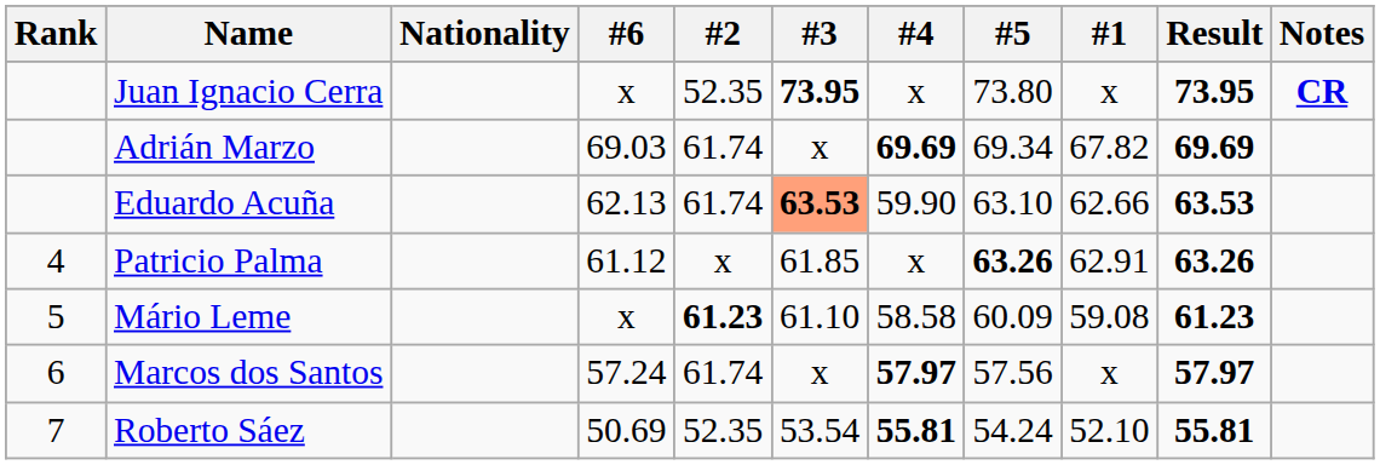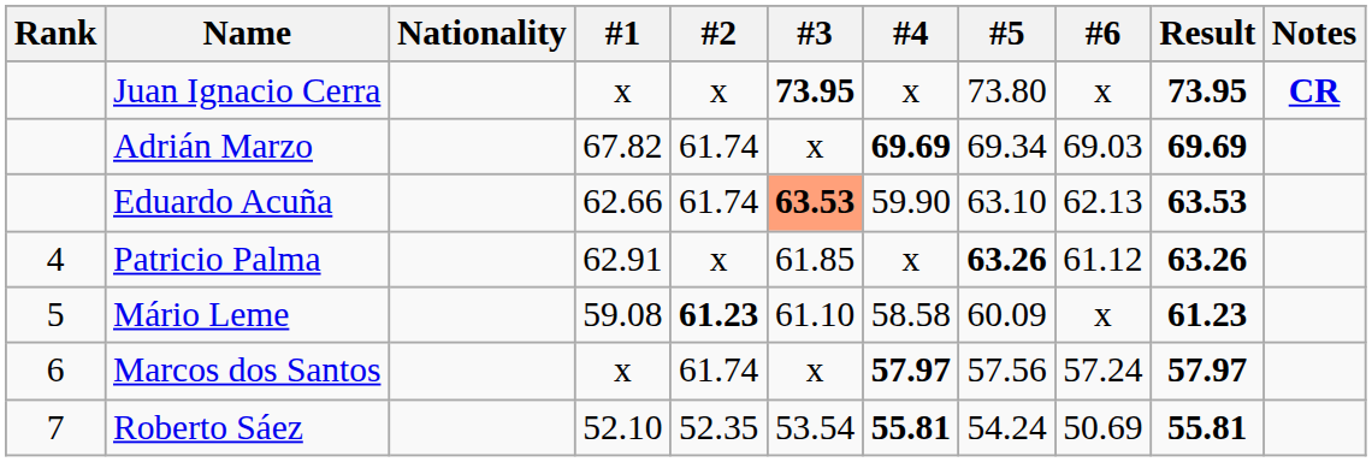columns swapped: #1 <-> #6
Juan Ignacio Cerra | #2: 52.35 -> x
